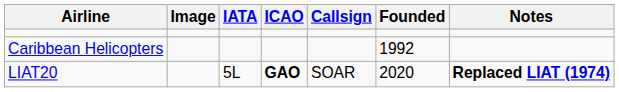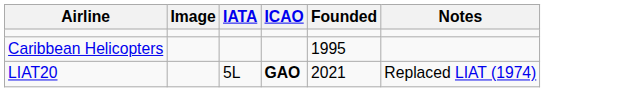- column: Callsign | SOAR
Caribbean Helicopters | Founded: 1992 -> 1995
LIAT20 | Founded: 2020 -> 2021
LIAT20 | Notes: bold -> normal
